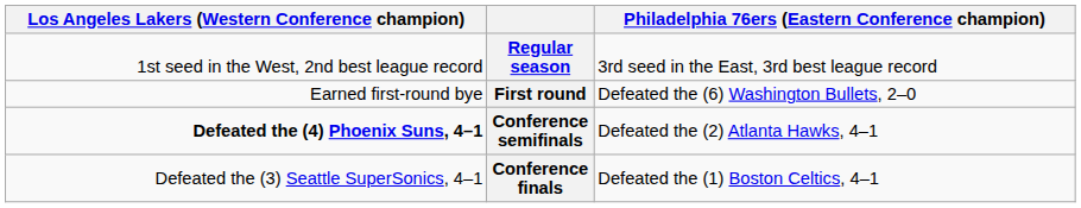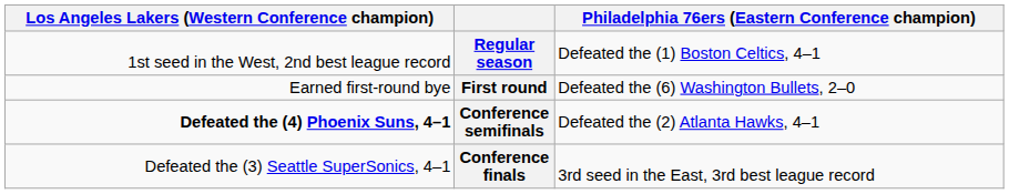Regular season | column 4: 3rd seed in the East, 3rd best league record -> Defeated the (1) Boston Celtics, 4–1
Conference finals | column 4: Defeated the (1) Boston Celtics, 4–1 -> 3rd seed in the East, 3rd best league record
